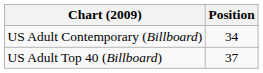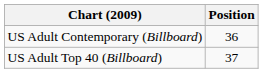US Adult Contemporary (Billboard) | Position: 34 -> 36
